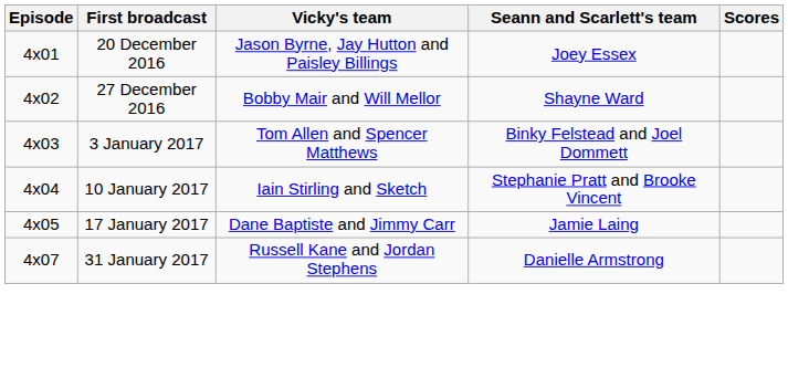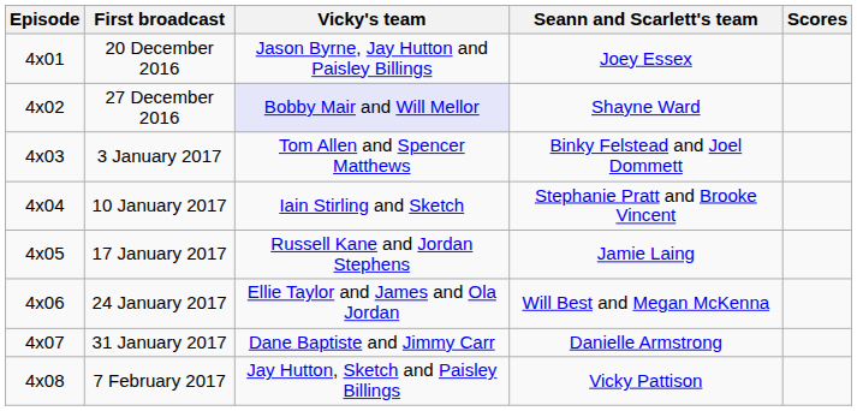27 December 2016 | Vicky's team: no background -> lavender background
17 January 2017 | Vicky's team: Dane Baptiste and Jimmy Carr -> Russell Kane and Jordan Stephens
+ row: 4x06 | 24 January 2017 | Ellie Taylor and James and Ola Jordan | Will Best and Megan McKenna
31 January 2017 | Vicky's team: Russell Kane and Jordan Stephens -> Dane Baptiste and Jimmy Carr
+ row: 4x08 | 7 February 2017 | Jay Hutton, Sketch and Paisley Billings | Vicky Pattison
